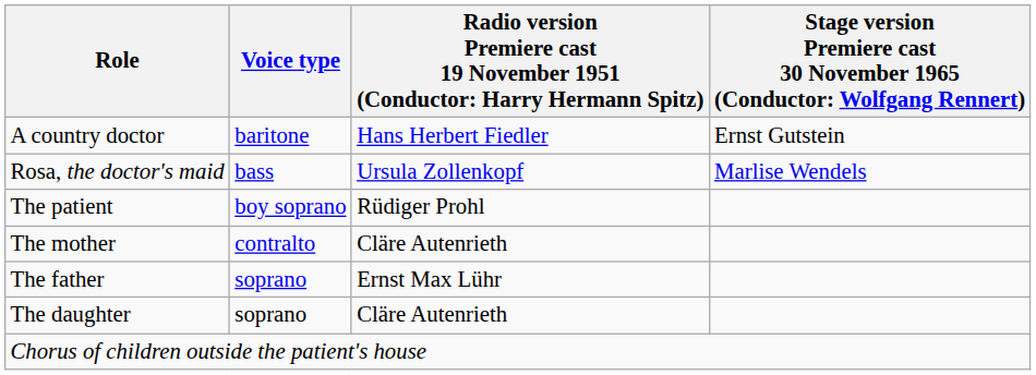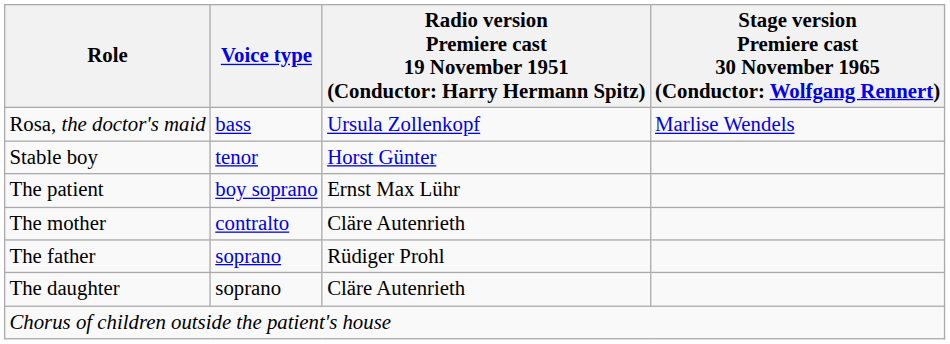- row: A country doctor | baritone | Hans Herbert Fiedler | Ernst Gutstein
+ row: Stable boy | tenor | Horst Günter
The patient | column 3: Rüdiger Prohl -> Ernst Max Lühr
The father | column 3: Ernst Max Lühr -> Rüdiger Prohl
